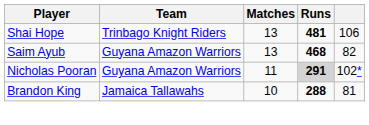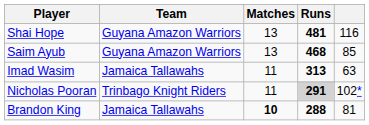Shai Hope | Team: Trinbago Knight Riders -> Guyana Amazon Warriors
Shai Hope | column 5: 106 -> 116
Saim Ayub | column 5: 82 -> 85
+ row: Imad Wasim | Jamaica Tallawahs | 11 | 313 | 63
Nicholas Pooran | Team: Guyana Amazon Warriors -> Trinbago Knight Riders
Brandon King | Matches: normal -> bold
